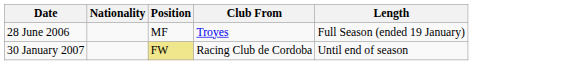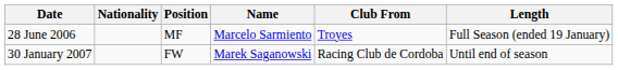+ column: Name | Marcelo Sarmiento | Marek Saganowski
30 January 2007 | Position: khaki background -> no background
